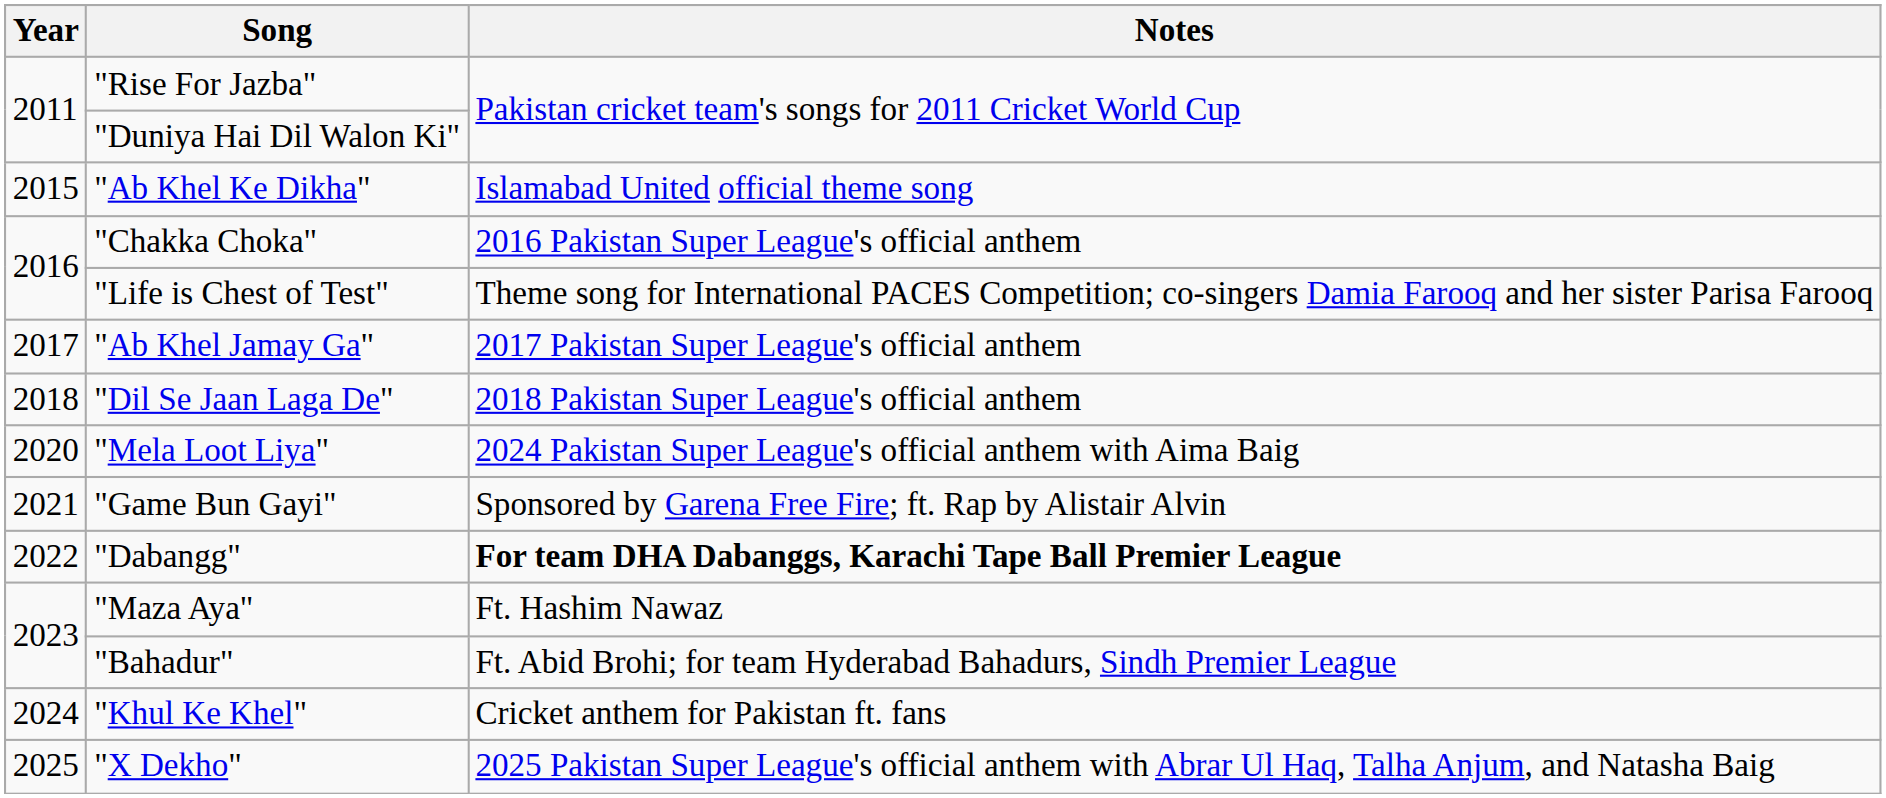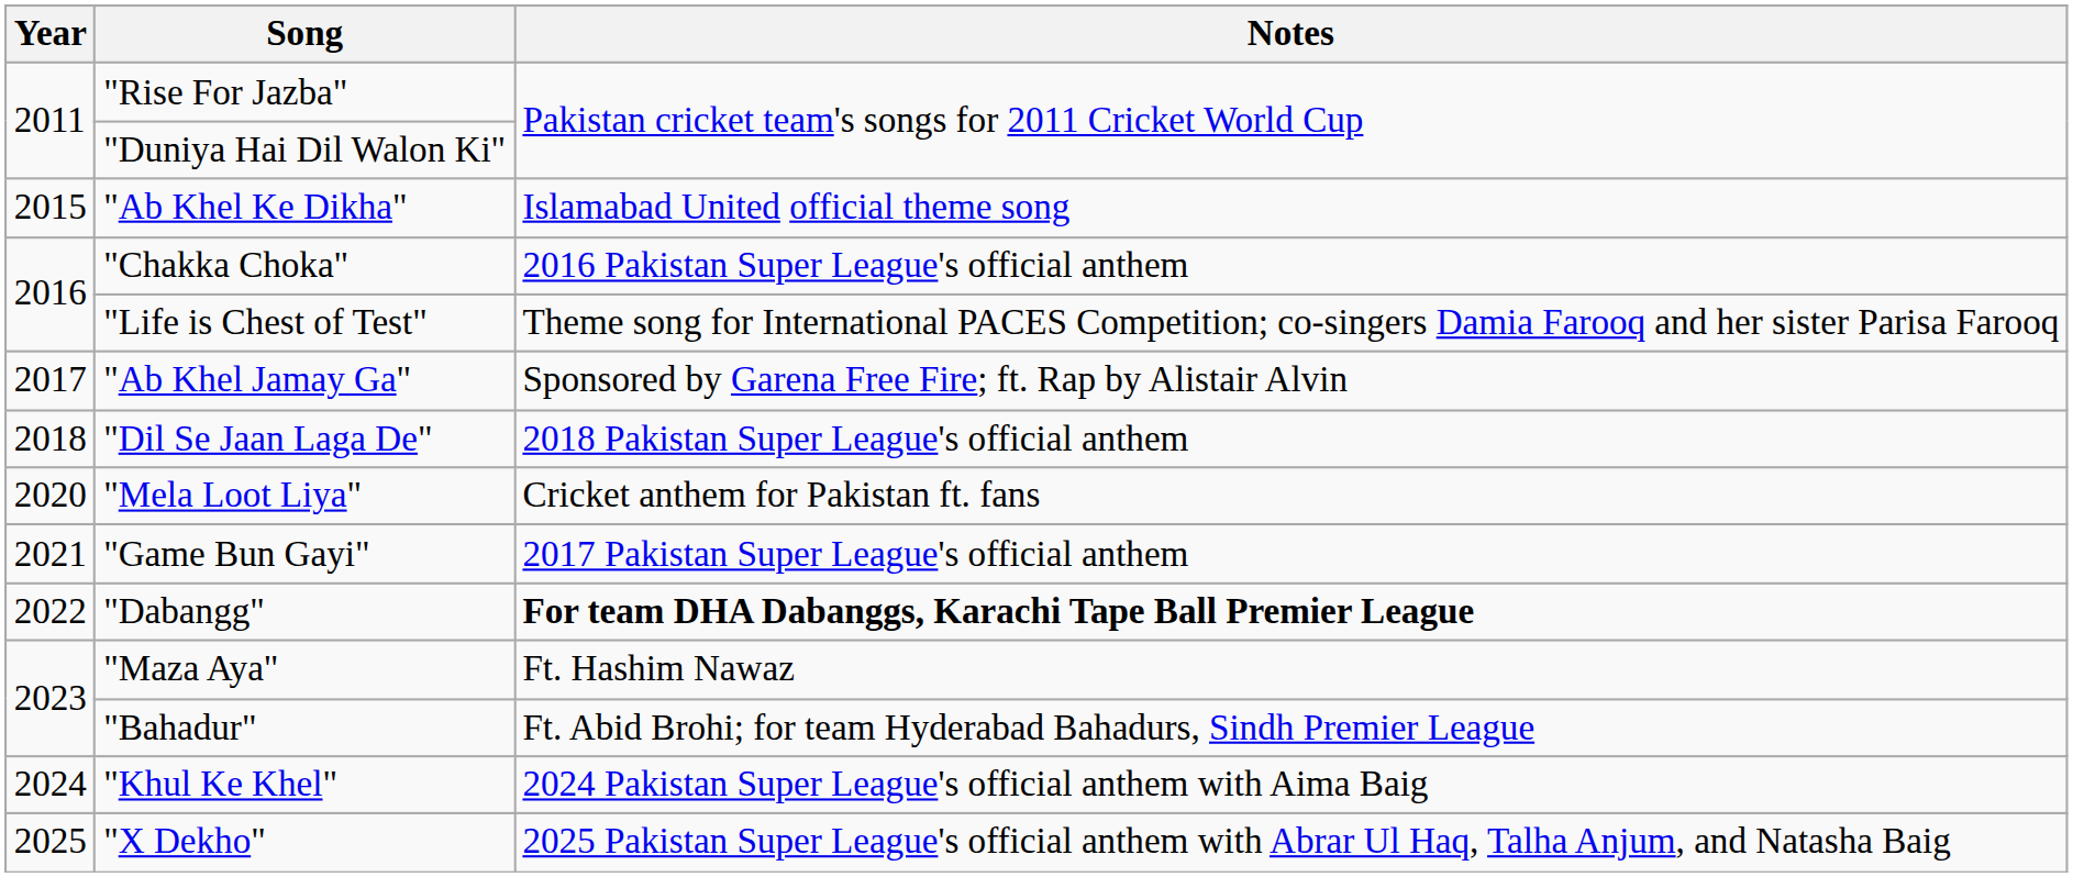"Ab Khel Jamay Ga" | Notes: 2017 Pakistan Super League's official anthem -> Sponsored by Garena Free Fire; ft. Rap by Alistair Alvin
"Mela Loot Liya" | Notes: 2024 Pakistan Super League's official anthem with Aima Baig -> Cricket anthem for Pakistan ft. fans
"Game Bun Gayi" | Notes: Sponsored by Garena Free Fire; ft. Rap by Alistair Alvin -> 2017 Pakistan Super League's official anthem
"Khul Ke Khel" | Notes: Cricket anthem for Pakistan ft. fans -> 2024 Pakistan Super League's official anthem with Aima Baig
